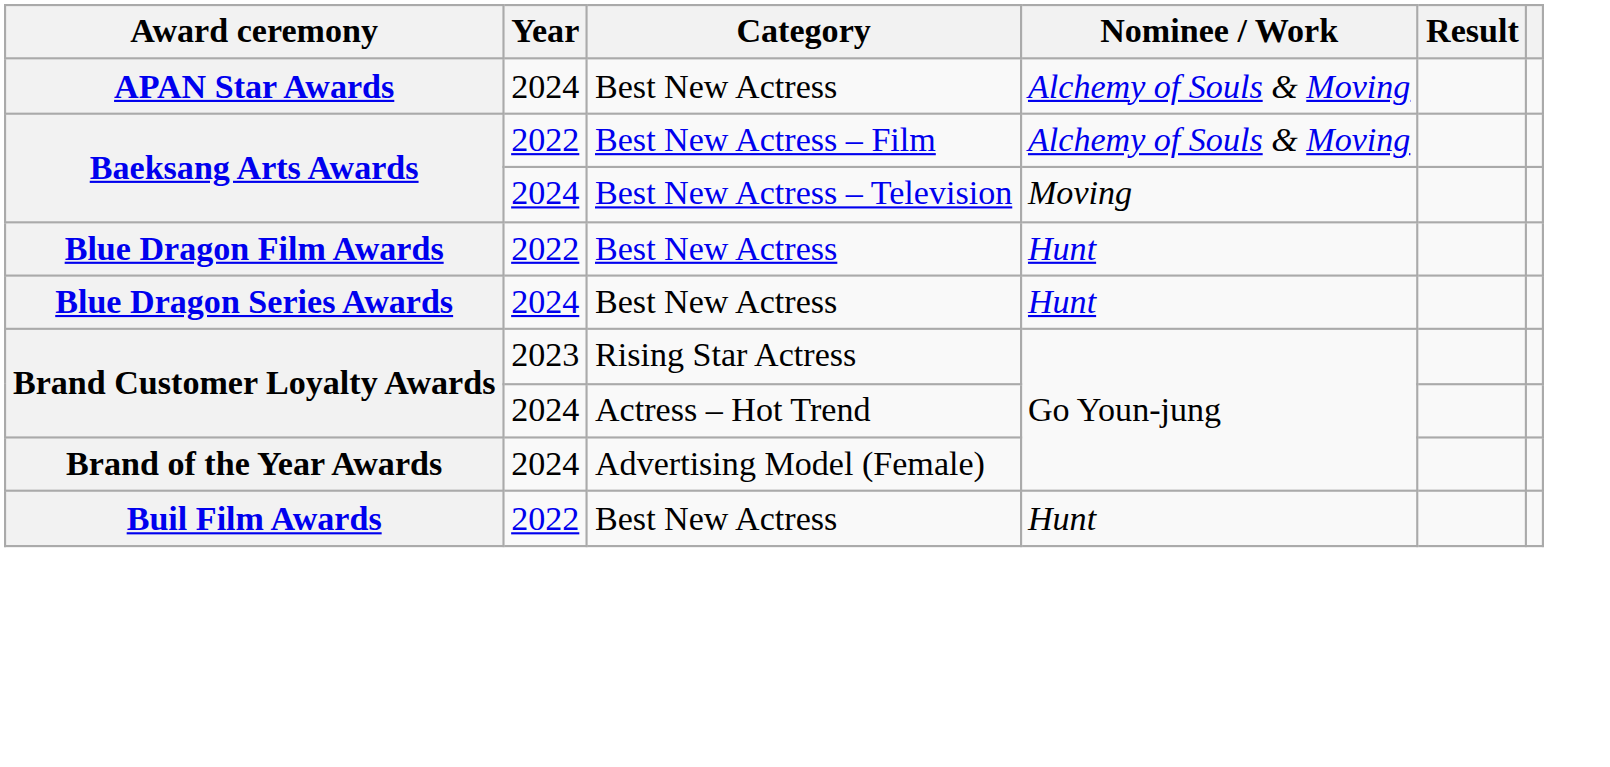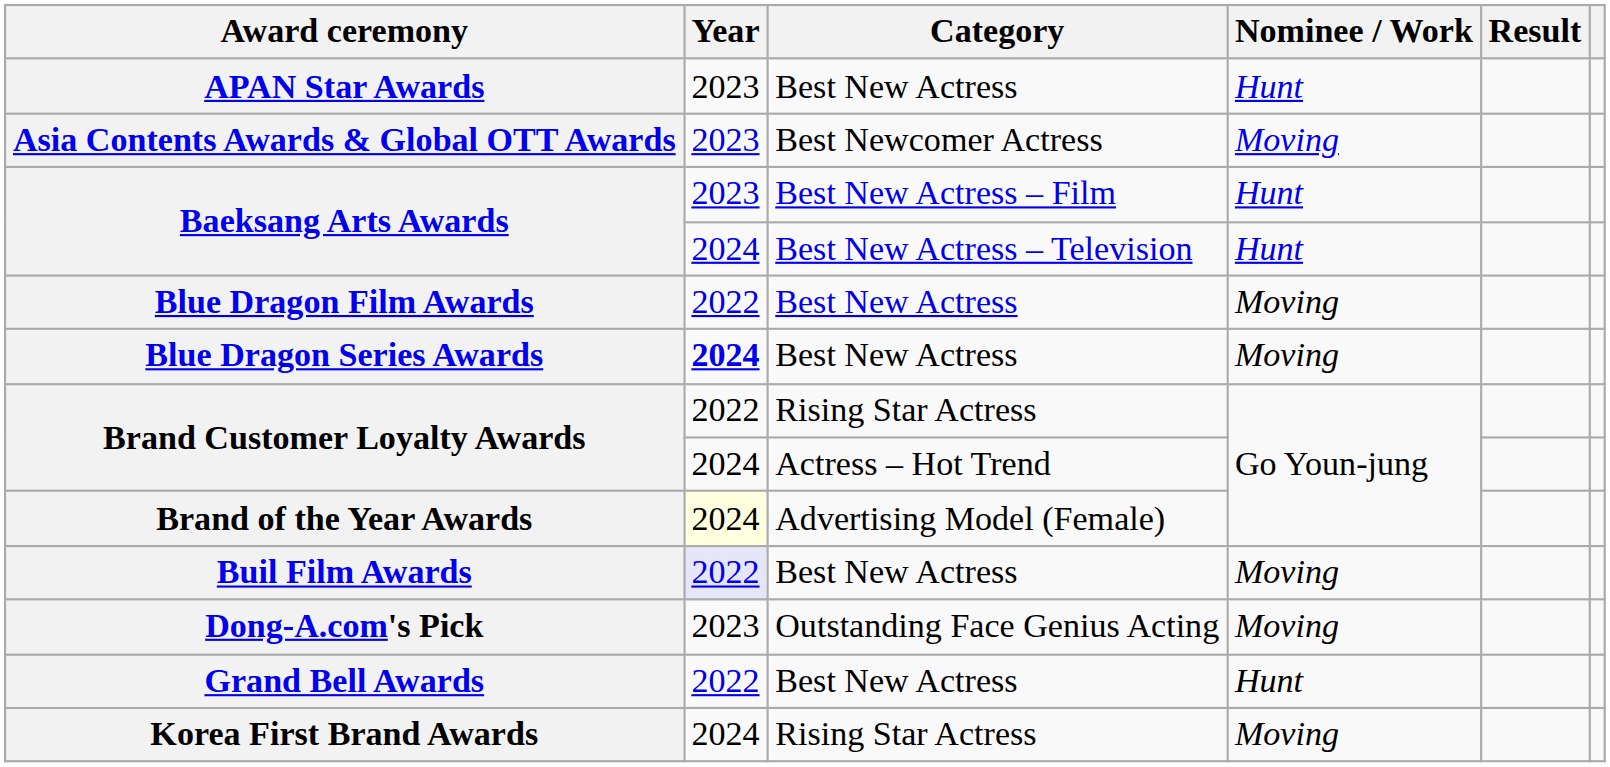APAN Star Awards | Year: 2024 -> 2023
APAN Star Awards | Nominee / Work: Alchemy of Souls & Moving -> Hunt
+ row: Asia Contents Awards & Global OTT Awards | 2023 | Best Newcomer Actress | Moving
Baeksang Arts Awards / Best New Actress – Film | Year: 2022 -> 2023
Baeksang Arts Awards / Best New Actress – Film | Nominee / Work: Alchemy of Souls & Moving -> Hunt
Baeksang Arts Awards / Best New Actress – Television | Nominee / Work: Moving -> Hunt
Blue Dragon Film Awards | Nominee / Work: Hunt -> Moving
Blue Dragon Series Awards | Year: normal -> bold
Blue Dragon Series Awards | Nominee / Work: Hunt -> Moving
Brand Customer Loyalty Awards / Rising Star Actress | Year: 2023 -> 2022
Brand of the Year Awards | Year: no background -> lightyellow background
Buil Film Awards | Year: no background -> lavender background
Buil Film Awards | Nominee / Work: Hunt -> Moving
+ row: Dong-A.com's Pick | 2023 | Outstanding Face Genius Acting | Moving
+ row: Grand Bell Awards | 2022 | Best New Actress | Hunt
+ row: Korea First Brand Awards | 2024 | Rising Star Actress | Moving
